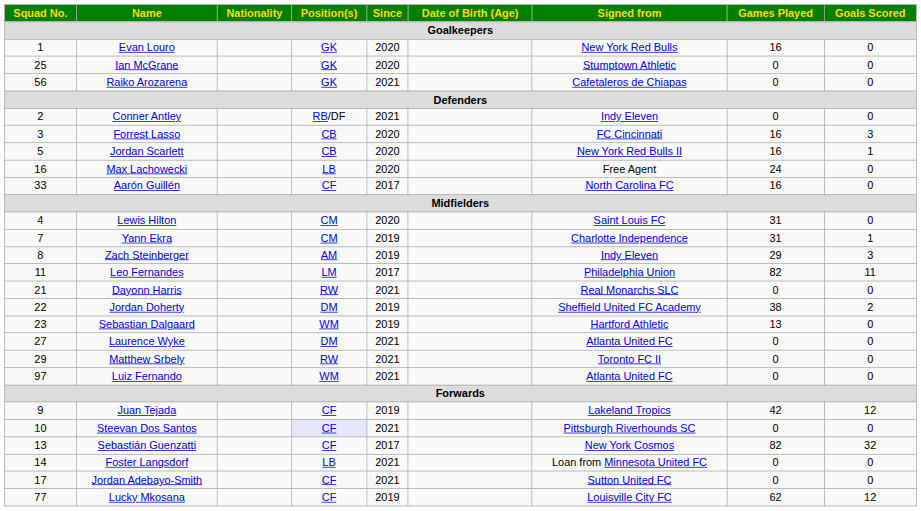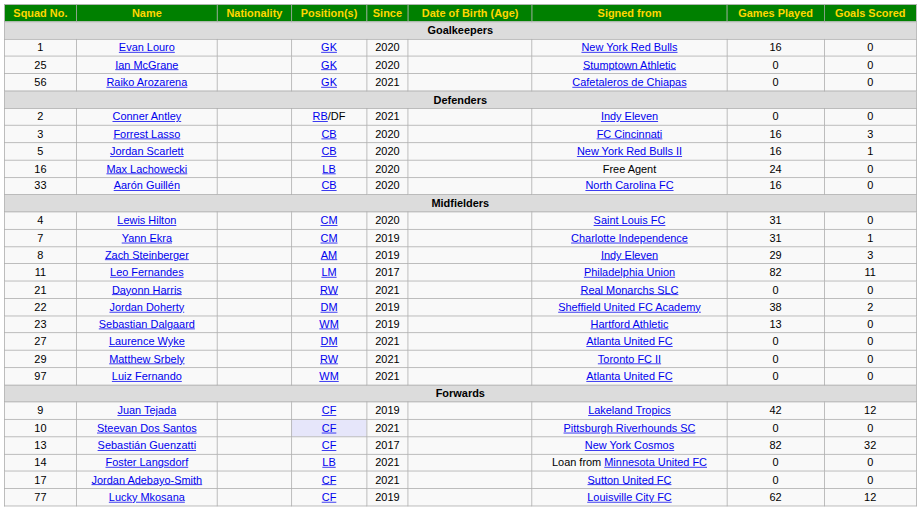Aarón Guillén | Position(s): CF -> CB
Aarón Guillén | Since: 2017 -> 2020
